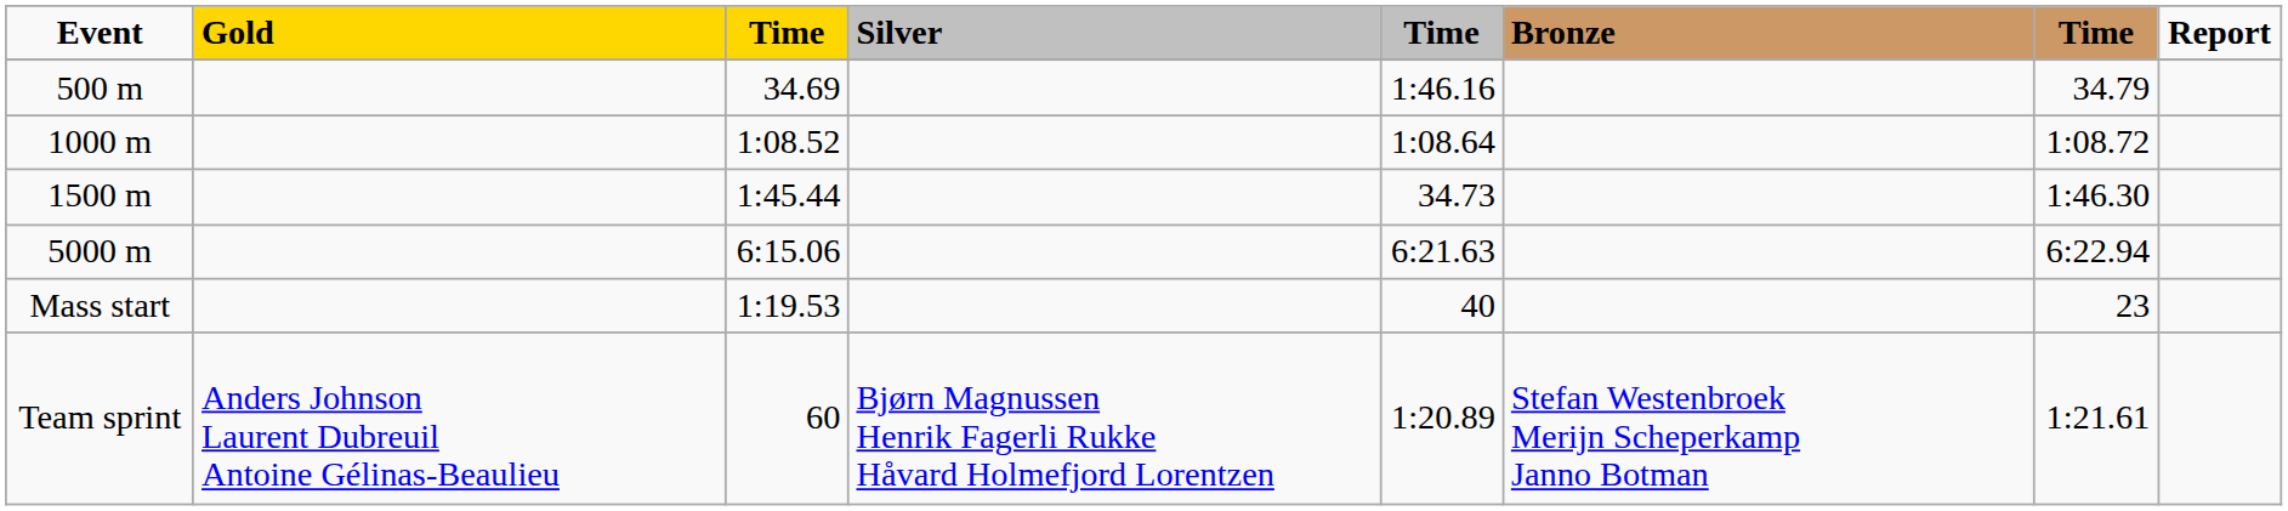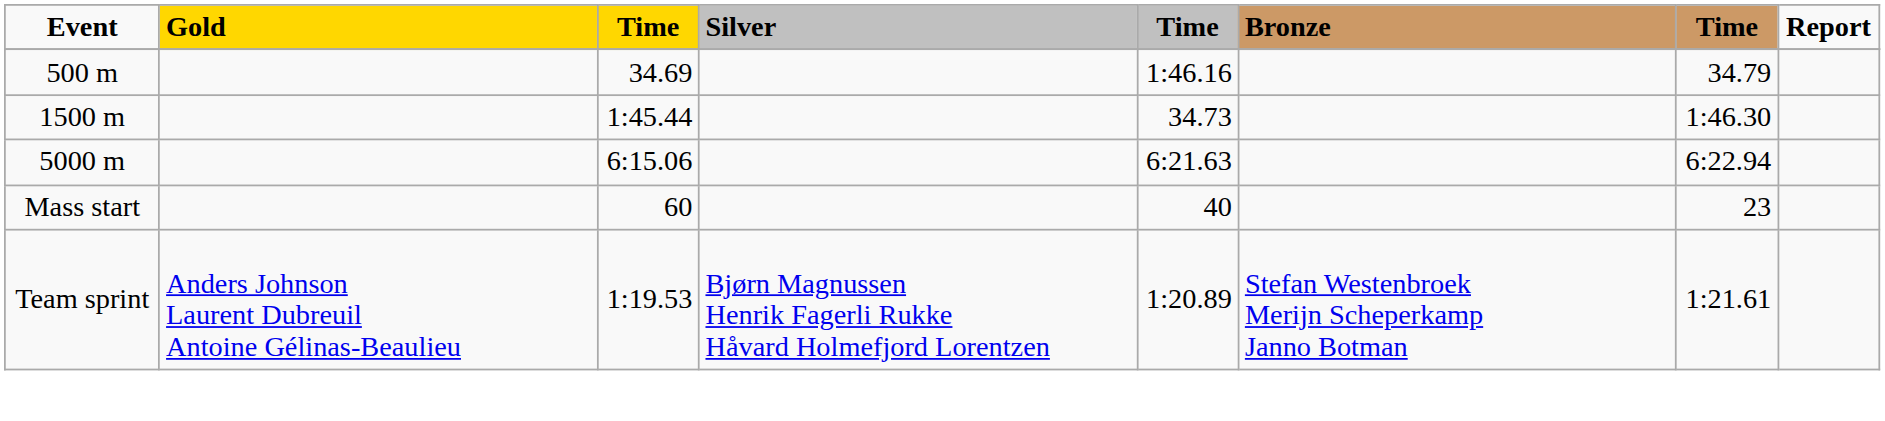- row: 1000 m | 1:08.52 | 1:08.64 | 1:08.72
Mass start | column 3: 1:19.53 -> 60
Team sprint | column 3: 60 -> 1:19.53
